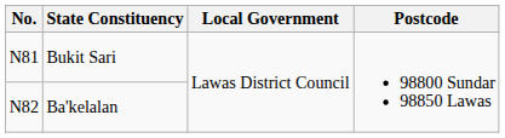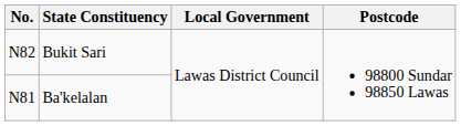Bukit Sari | No.: N81 -> N82
Ba'kelalan | No.: N82 -> N81
